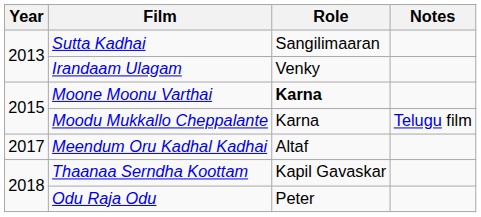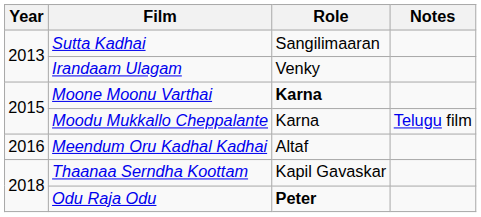Meendum Oru Kadhal Kadhai | Year: 2017 -> 2016
Odu Raja Odu | Role: normal -> bold
